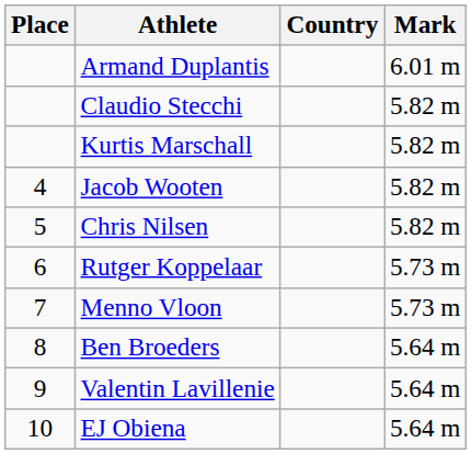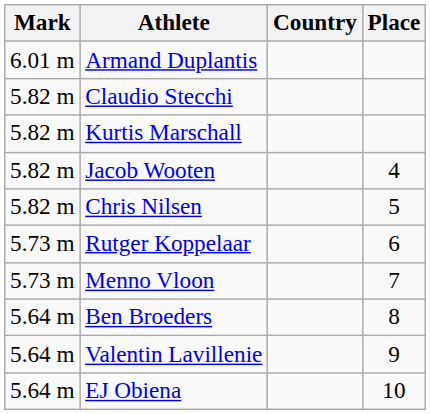columns swapped: Place <-> Mark
